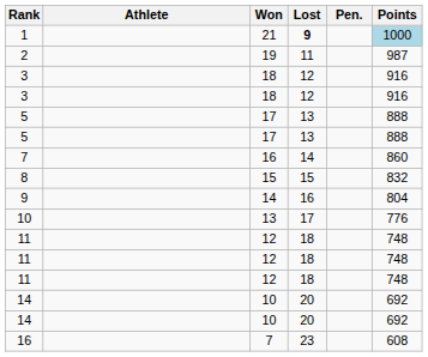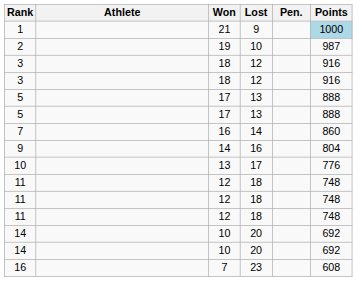1 | Lost: bold -> normal
2 | Lost: 11 -> 10
- row: 8 | 15 | 15 | 832
